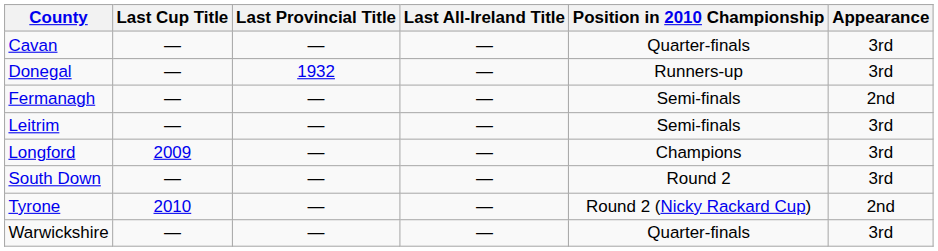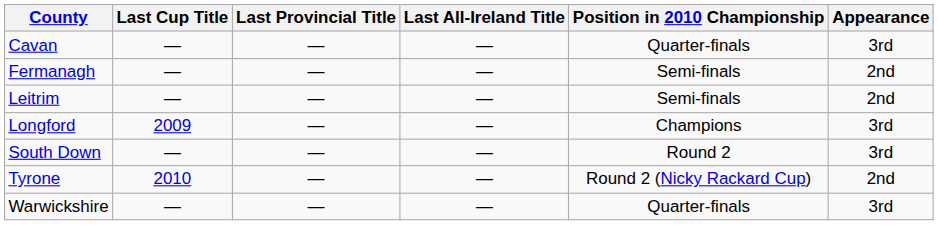- row: Donegal | — | 1932 | — | Runners-up | 3rd
Leitrim | Appearance: 3rd -> 2nd
